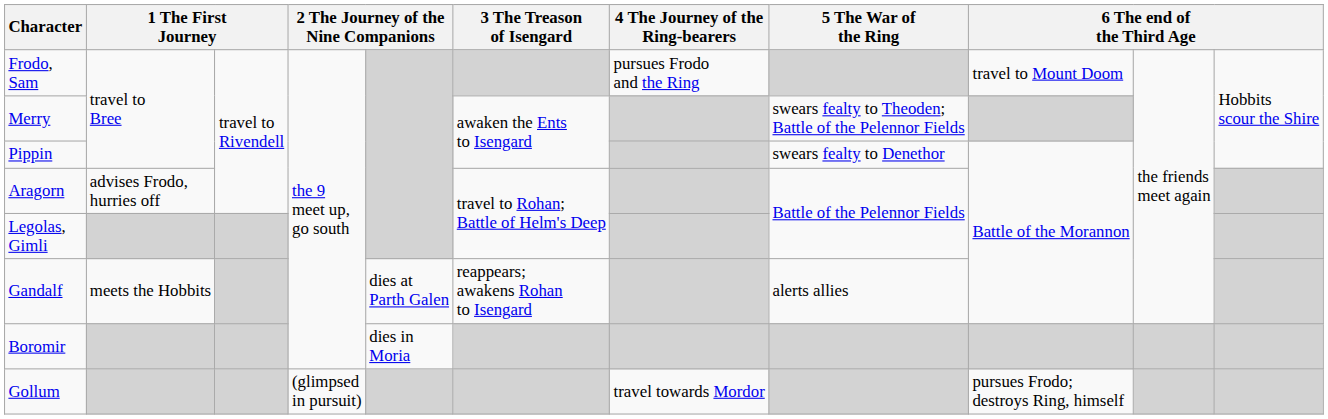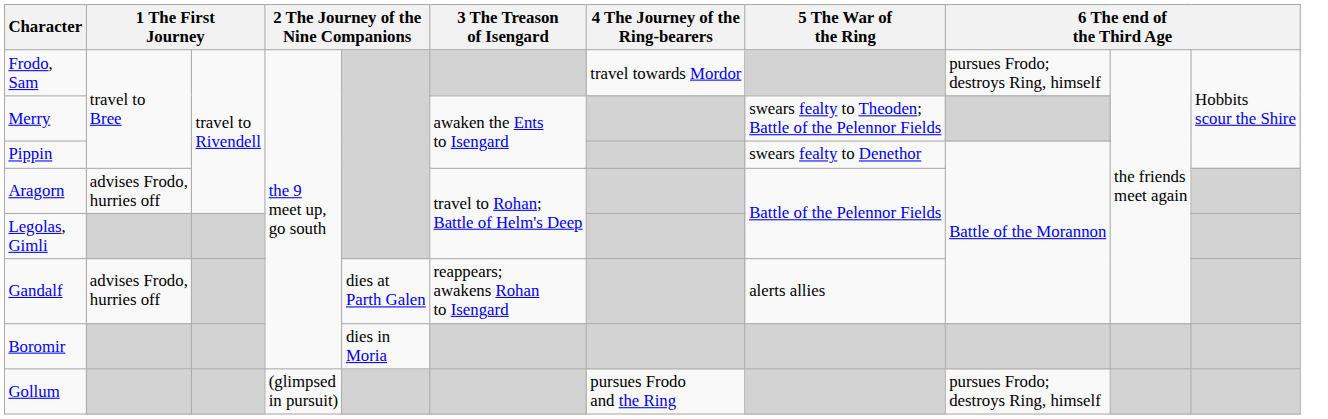Frodo, Sam | 4 The Journey of the Ring-bearers: pursues Frodo and the Ring -> travel towards Mordor
Frodo, Sam | column 9: travel to Mount Doom -> pursues Frodo; destroys Ring, himself
Gandalf | column 2: meets the Hobbits -> advises Frodo, hurries off
Gollum | 4 The Journey of the Ring-bearers: travel towards Mordor -> pursues Frodo and the Ring
